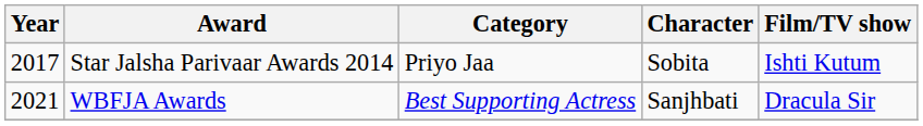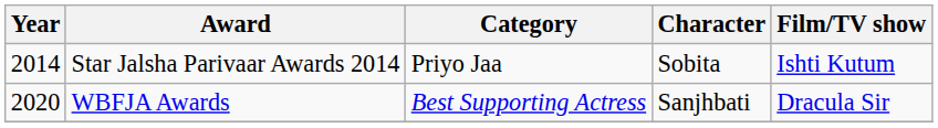Star Jalsha Parivaar Awards 2014 | Year: 2017 -> 2014
WBFJA Awards | Year: 2021 -> 2020
